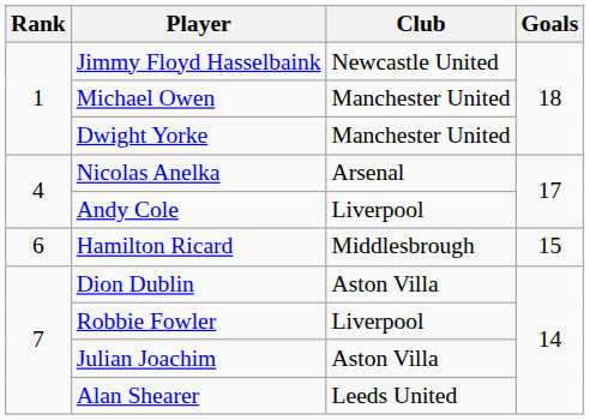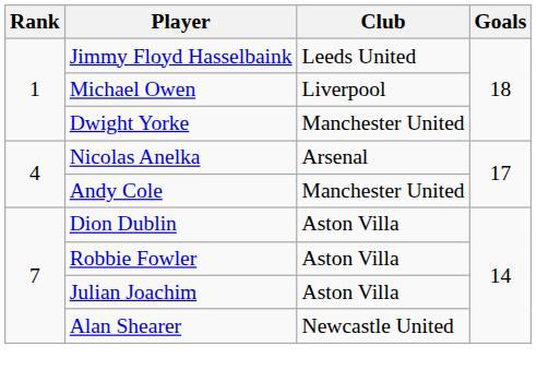Jimmy Floyd Hasselbaink | Club: Newcastle United -> Leeds United
Michael Owen | Club: Manchester United -> Liverpool
Andy Cole | Club: Liverpool -> Manchester United
- row: 6 | Hamilton Ricard | Middlesbrough | 15
Robbie Fowler | Club: Liverpool -> Aston Villa
Alan Shearer | Club: Leeds United -> Newcastle United
